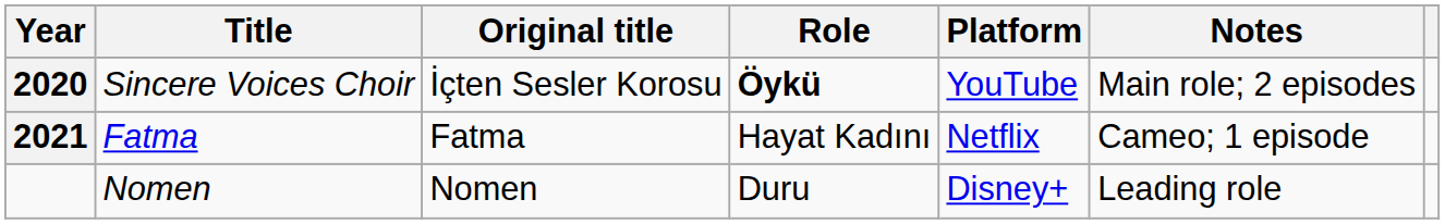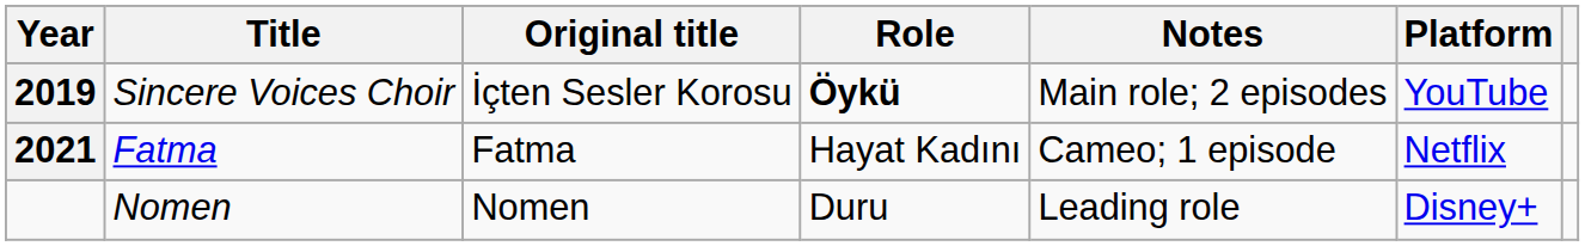columns swapped: Platform <-> Notes
Sincere Voices Choir | Year: 2020 -> 2019
